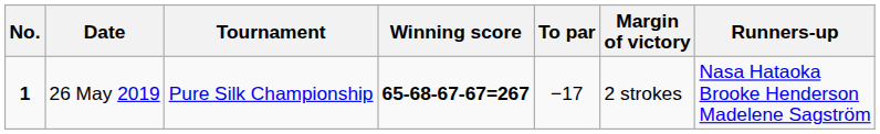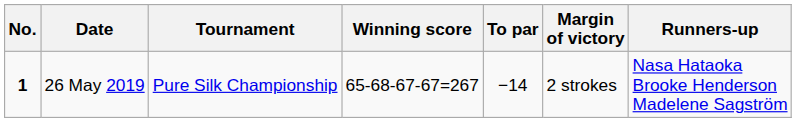26 May 2019 | Winning score: bold -> normal
26 May 2019 | To par: −17 -> −14
